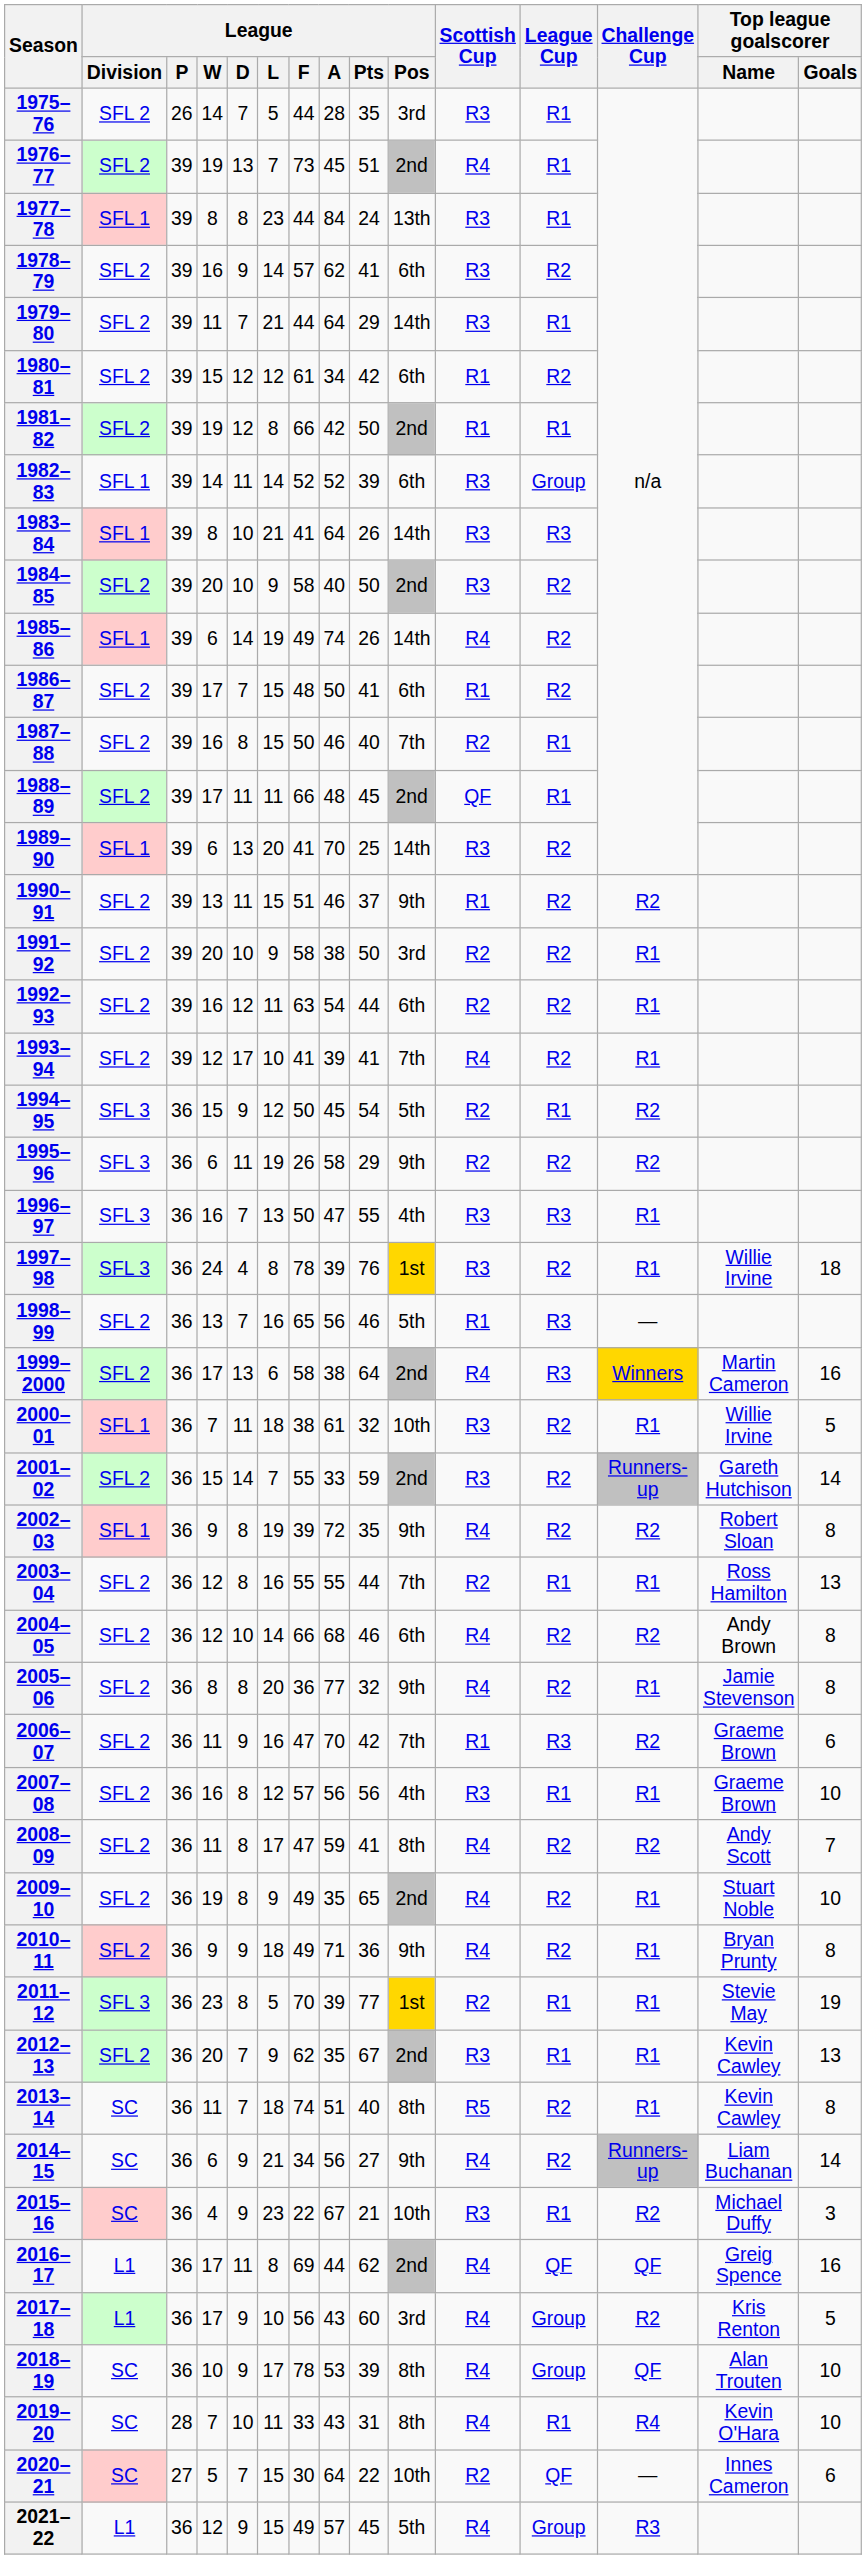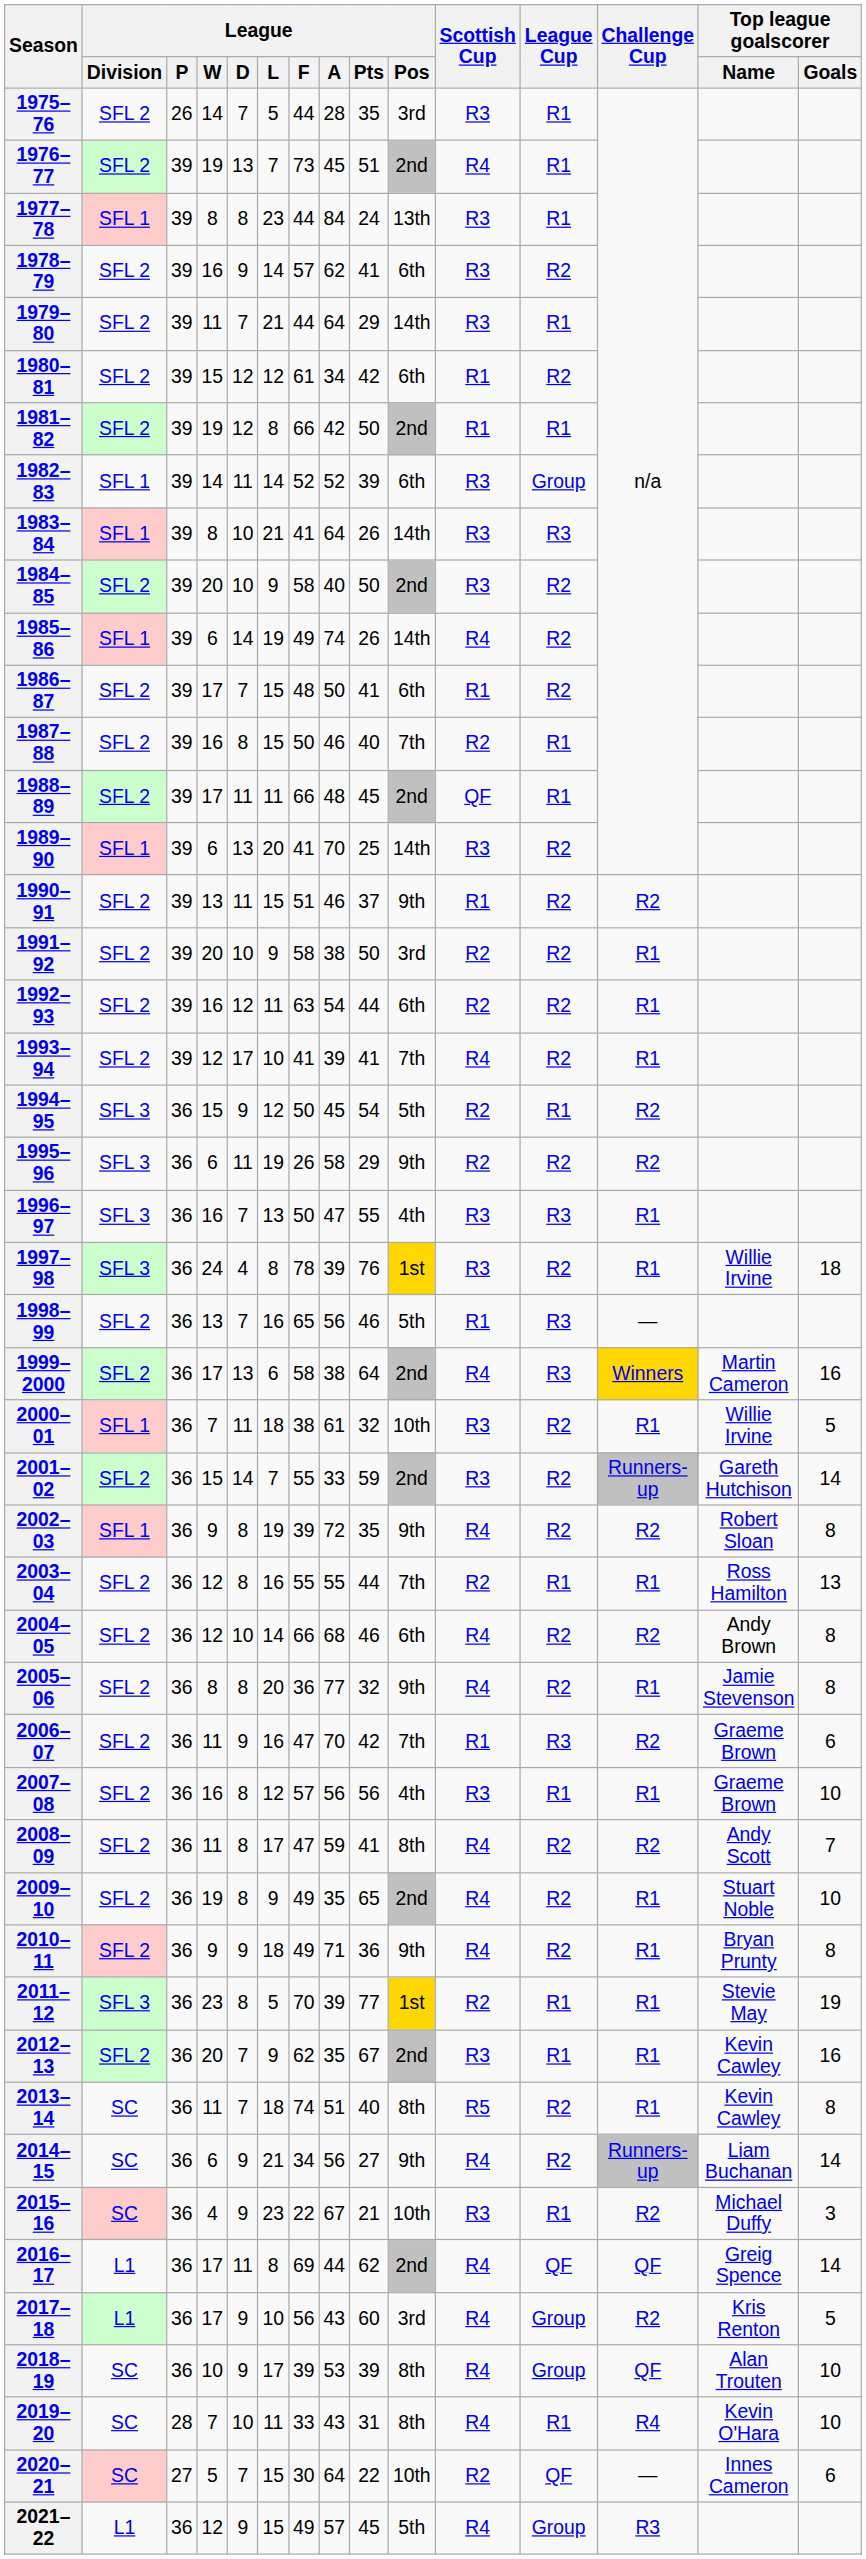2012–13 | Top league goalscorer / Goals: 13 -> 16
2016–17 | Top league goalscorer / Goals: 16 -> 14
2018–19 | League / F: 78 -> 39
